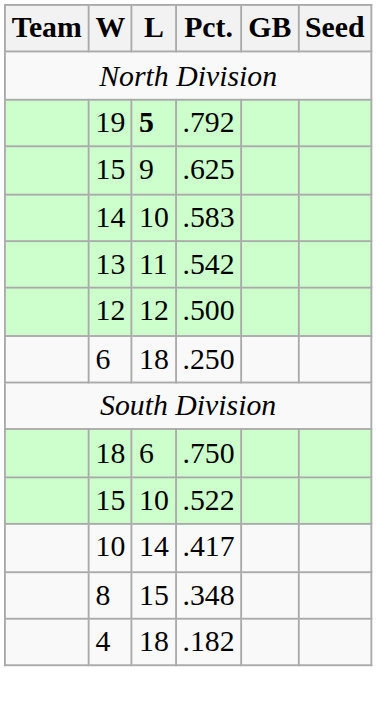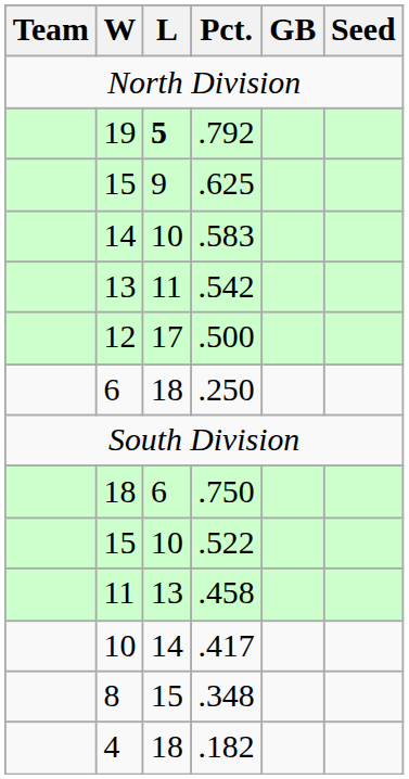.500 | L: 12 -> 17
+ row: 11 | 13 | .458
